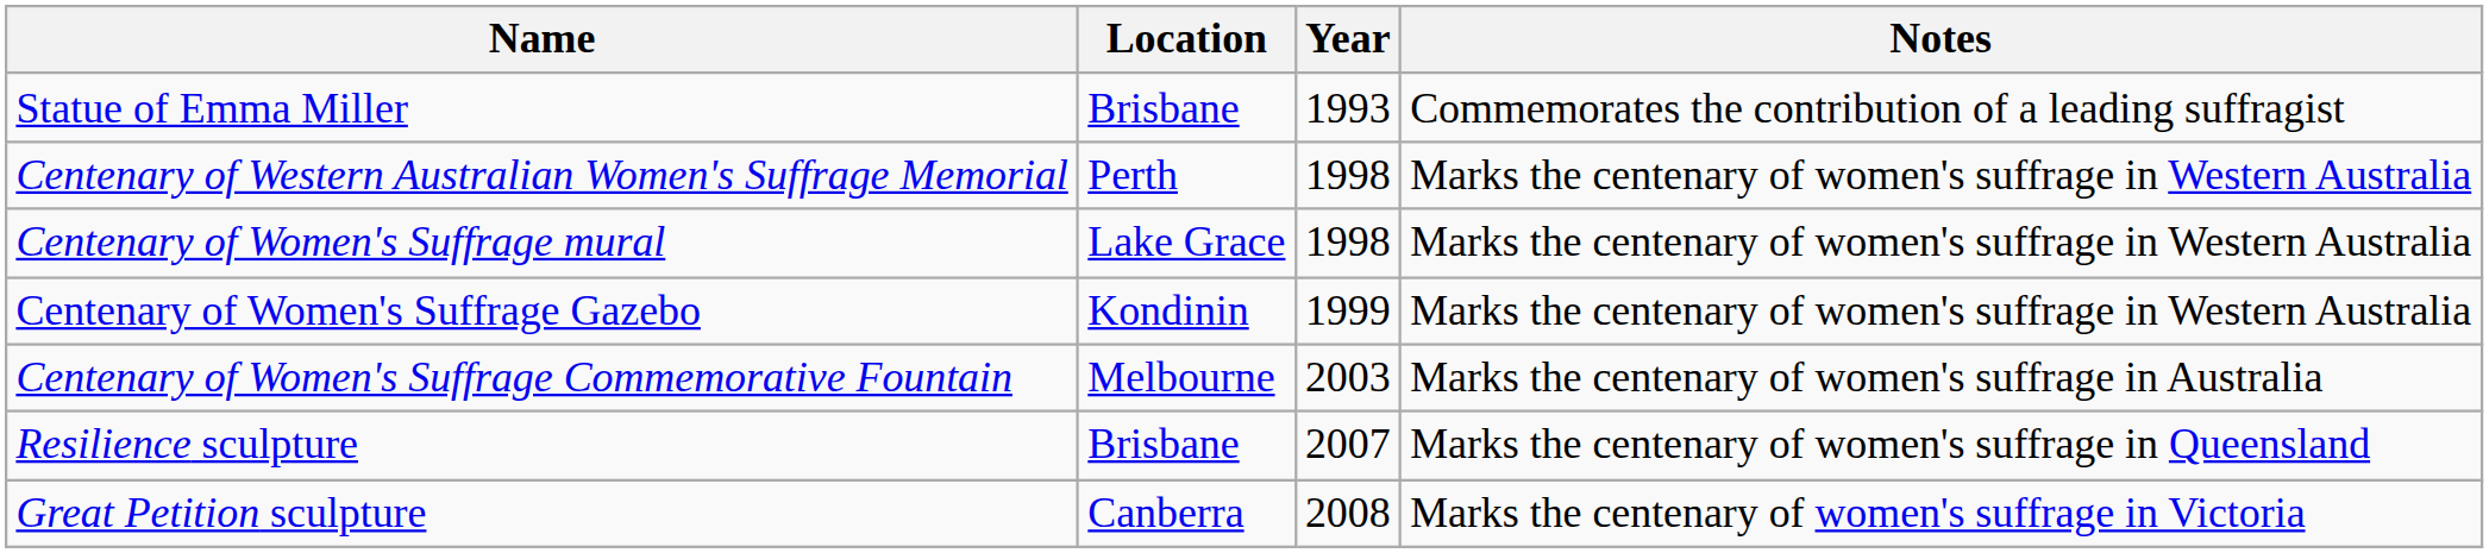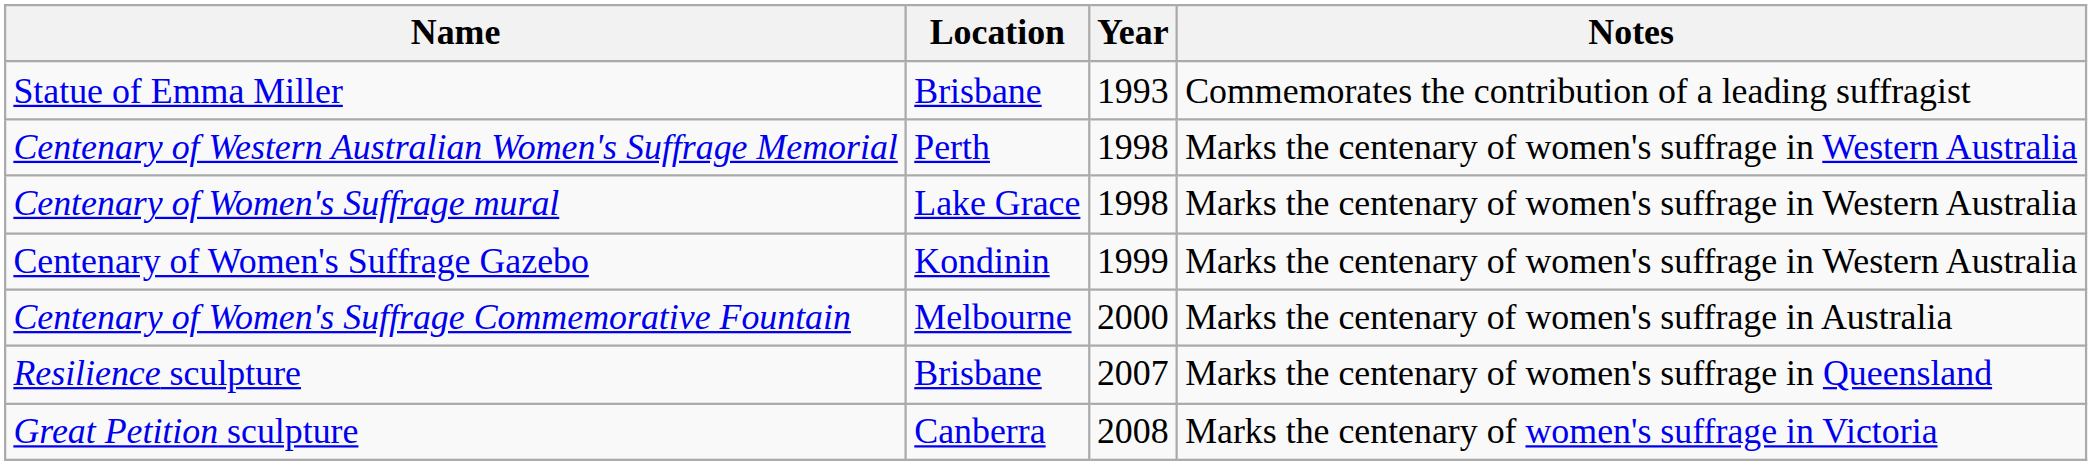Centenary of Women's Suffrage Commemorative Fountain | Year: 2003 -> 2000
